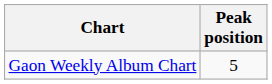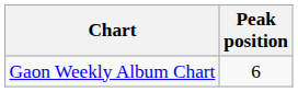Gaon Weekly Album Chart | Peak position: 5 -> 6
